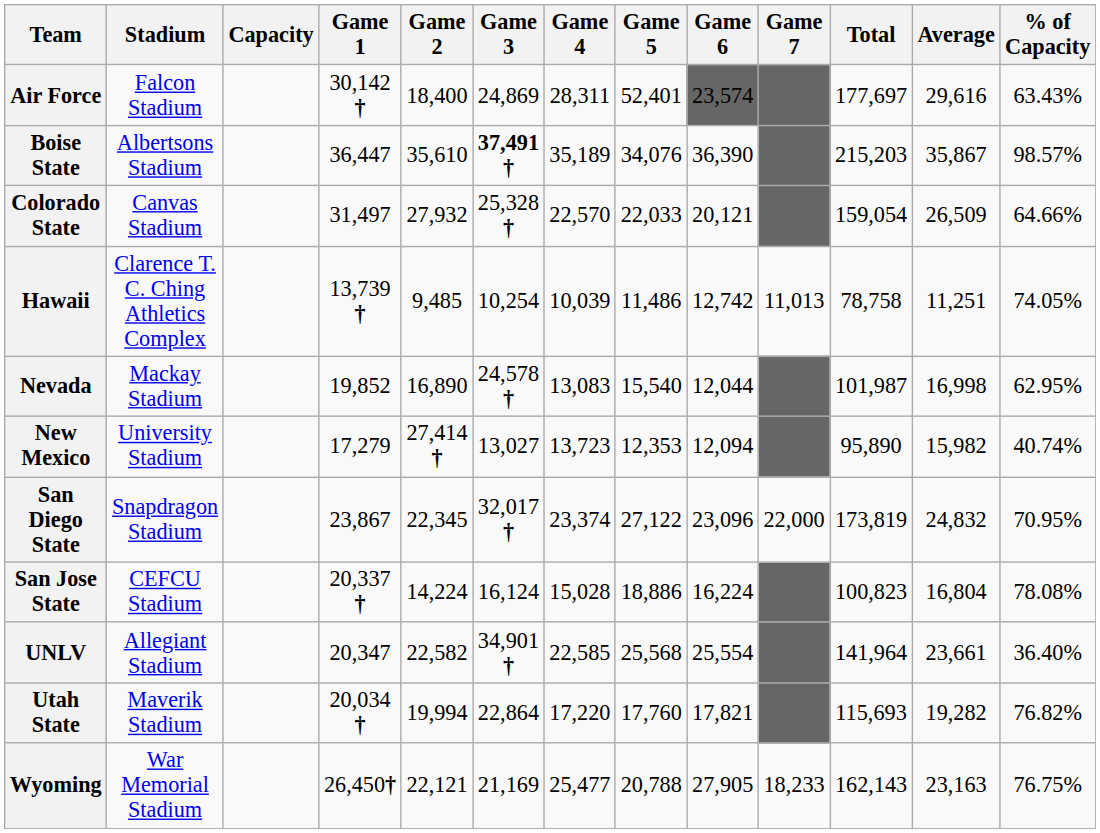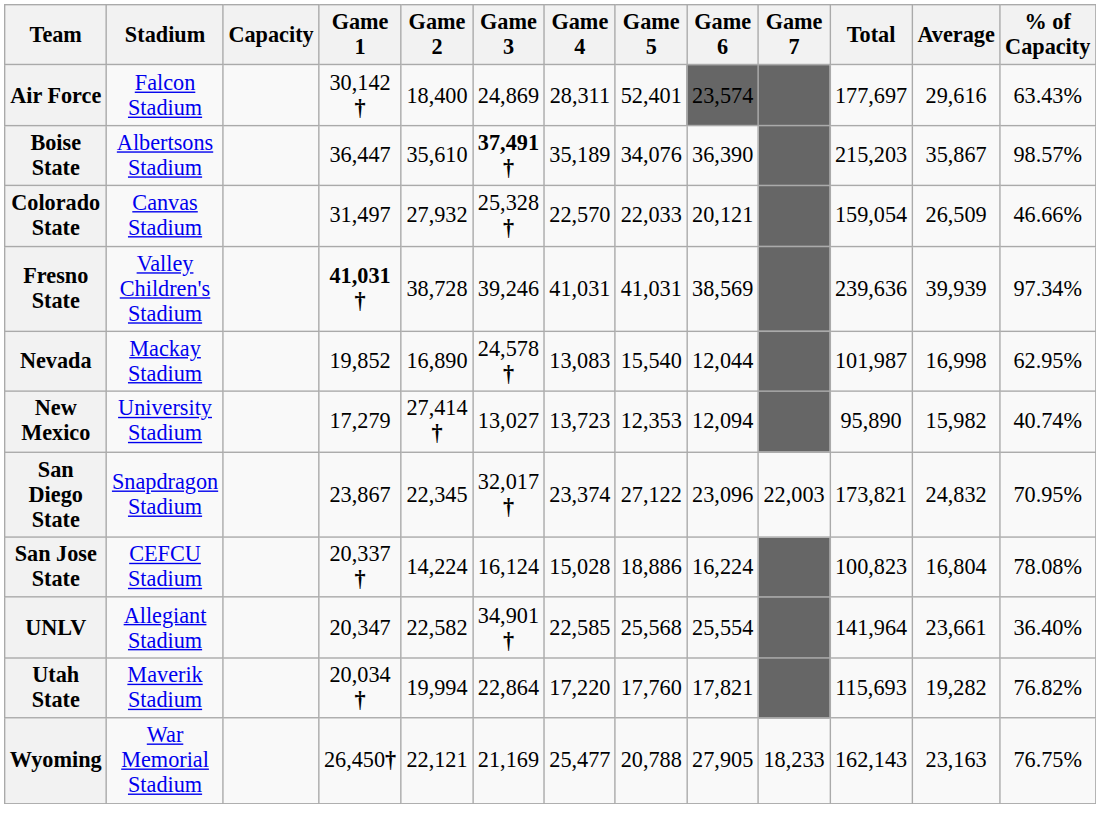Colorado State | % of Capacity: 64.66% -> 46.66%
+ row: Fresno State | Valley Children's Stadium | 41,031 † | 38,728 | 39,246 | 41,031 | 41,031 | 38,569 | 239,636 | 39,939 | 97.34%
- row: Hawaii | Clarence T. C. Ching Athletics Complex | 13,739 † | 9,485 | 10,254 | 10,039 | 11,486 | 12,742 | 11,013 | 78,758 | 11,251 | 74.05%
San Diego State | Game 7: 22,000 -> 22,003
San Diego State | Total: 173,819 -> 173,821
